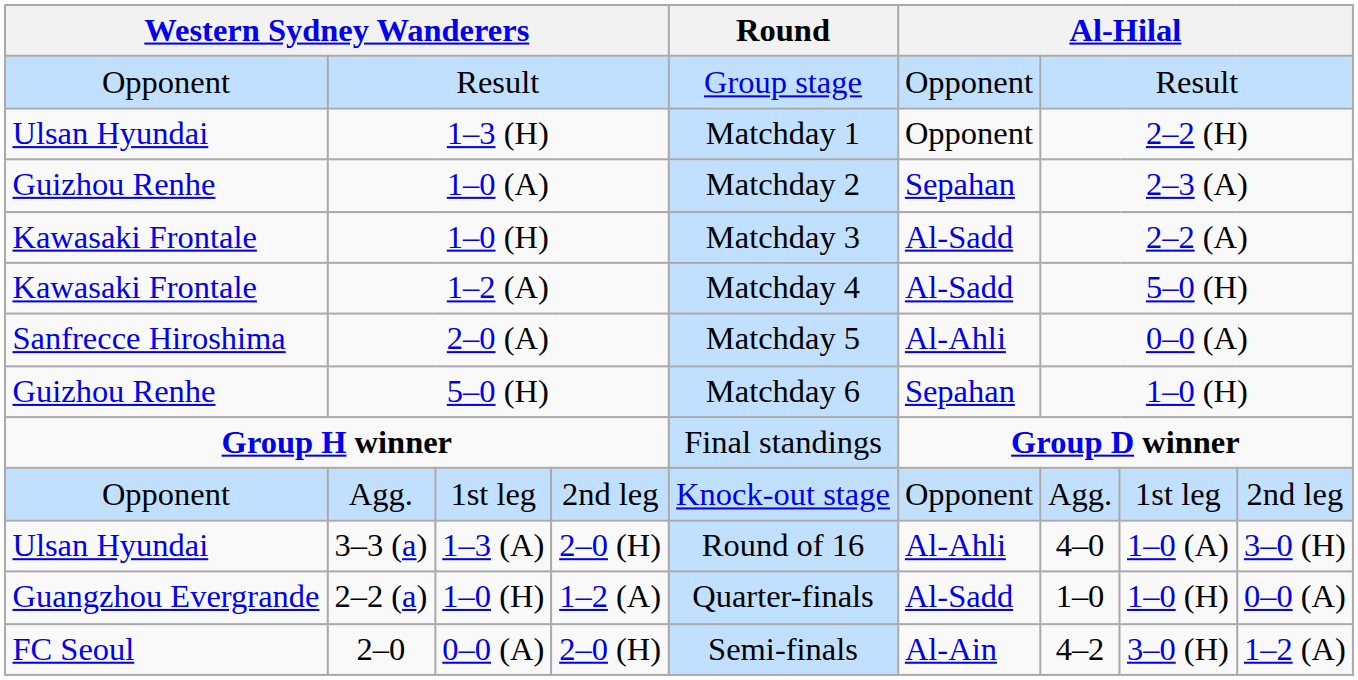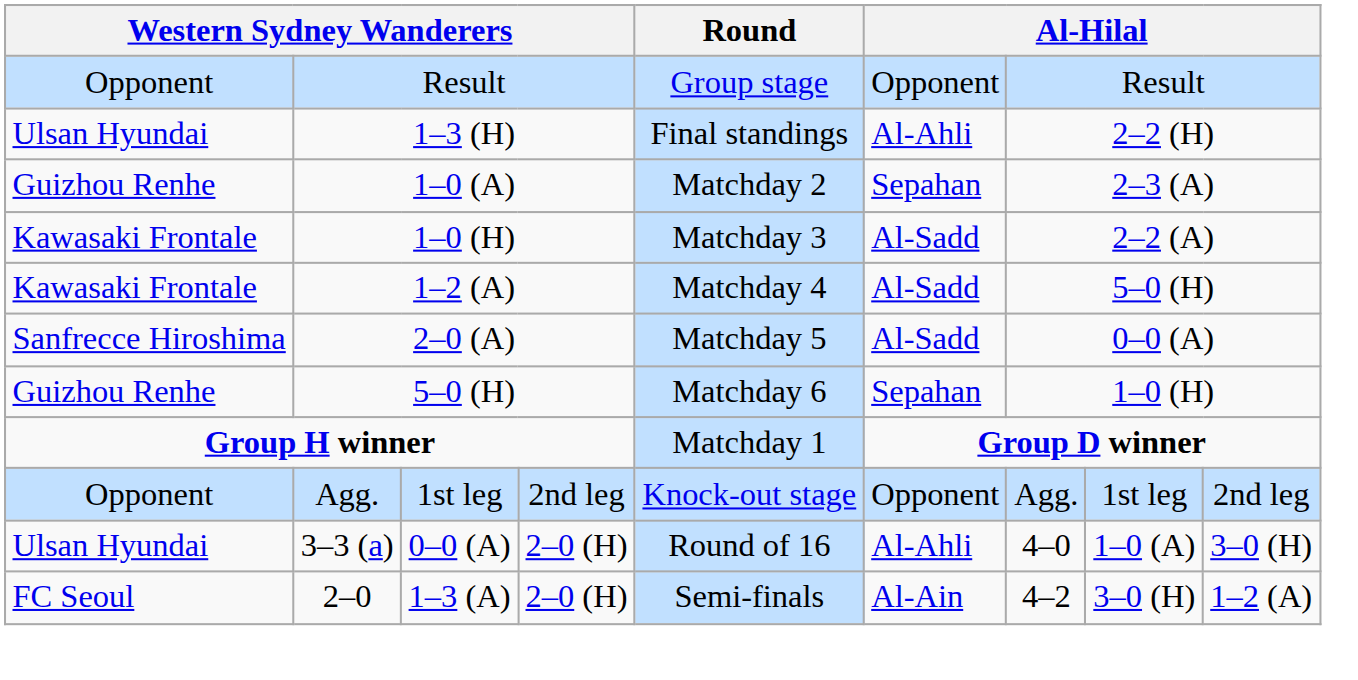1–3 (H) | Round: Matchday 1 -> Final standings
1–3 (H) | column 6: Opponent -> Al-Ahli
2–0 (A) | column 6: Al-Ahli -> Al-Sadd
Group H winner | Round: Final standings -> Matchday 1
3–3 (a) | column 3: 1–3 (A) -> 0–0 (A)
- row: Guangzhou Evergrande | 2–2 (a) | 1–0 (H) | 1–2 (A) | Quarter-finals | Al-Sadd | 1–0 | 1–0 (H) | 0–0 (A)
2–0 | column 3: 0–0 (A) -> 1–3 (A)
